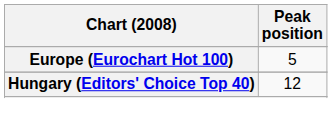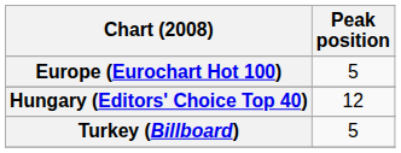+ row: Turkey (Billboard) | 5
